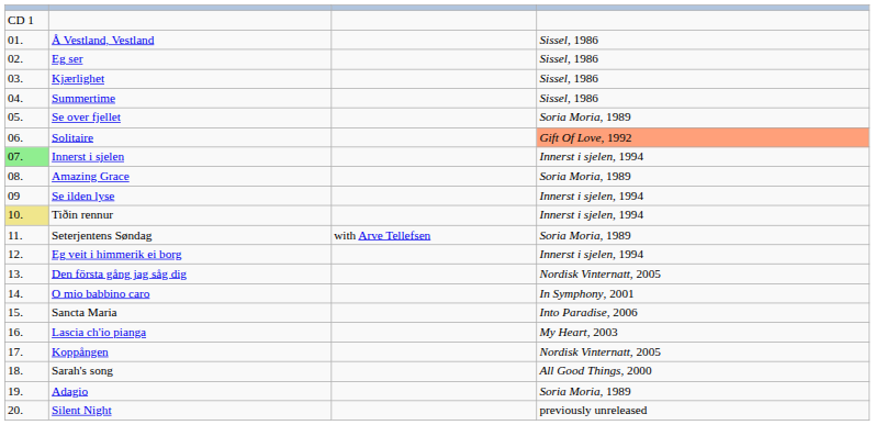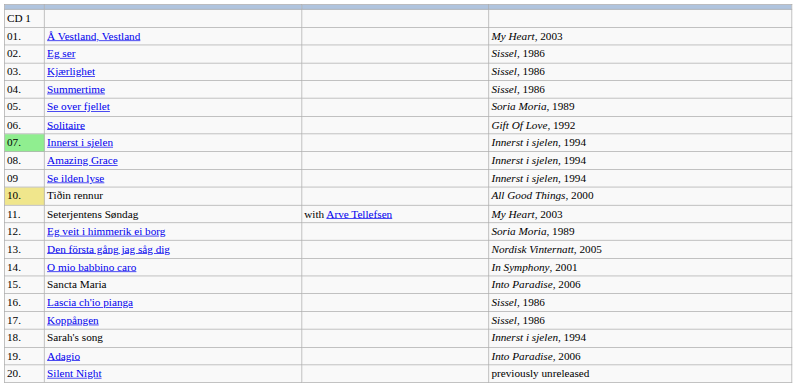Å Vestland, Vestland | column 4: Sissel, 1986 -> My Heart, 2003
Solitaire | column 4: lightsalmon background -> no background
Amazing Grace | column 4: Soria Moria, 1989 -> Innerst i sjelen, 1994
Tiðin rennur | column 4: Innerst i sjelen, 1994 -> All Good Things, 2000
Seterjentens Søndag | column 4: Soria Moria, 1989 -> My Heart, 2003
Eg veit i himmerik ei borg | column 4: Innerst i sjelen, 1994 -> Soria Moria, 1989
Lascia ch'io pianga | column 4: My Heart, 2003 -> Sissel, 1986
Koppången | column 4: Nordisk Vinternatt, 2005 -> Sissel, 1986
Sarah's song | column 4: All Good Things, 2000 -> Innerst i sjelen, 1994
Adagio | column 4: Soria Moria, 1989 -> Into Paradise, 2006
